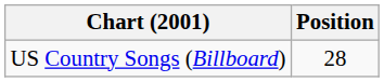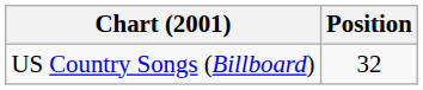US Country Songs (Billboard) | Position: 28 -> 32
